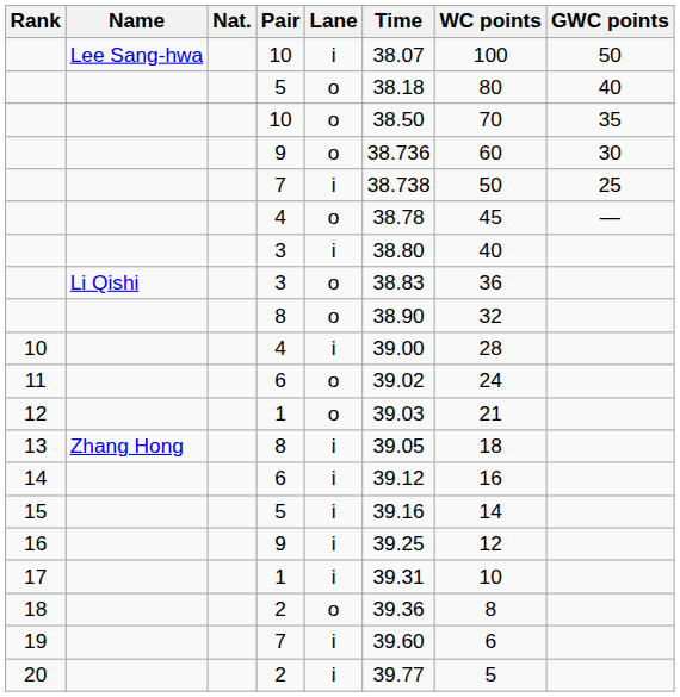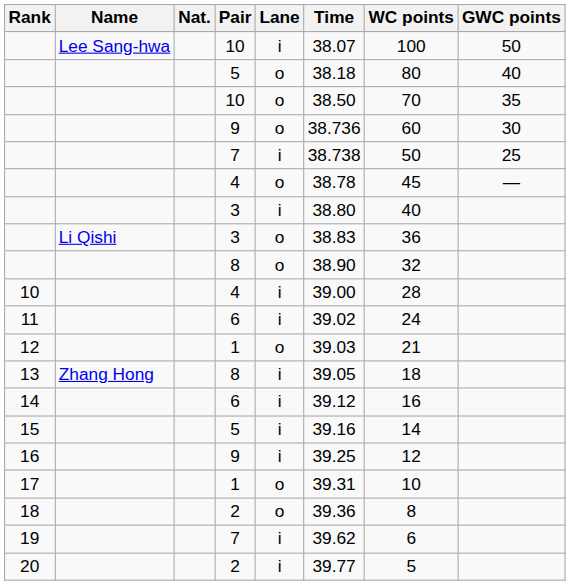11 | Lane: o -> i
17 | Lane: i -> o
19 | Time: 39.60 -> 39.62
